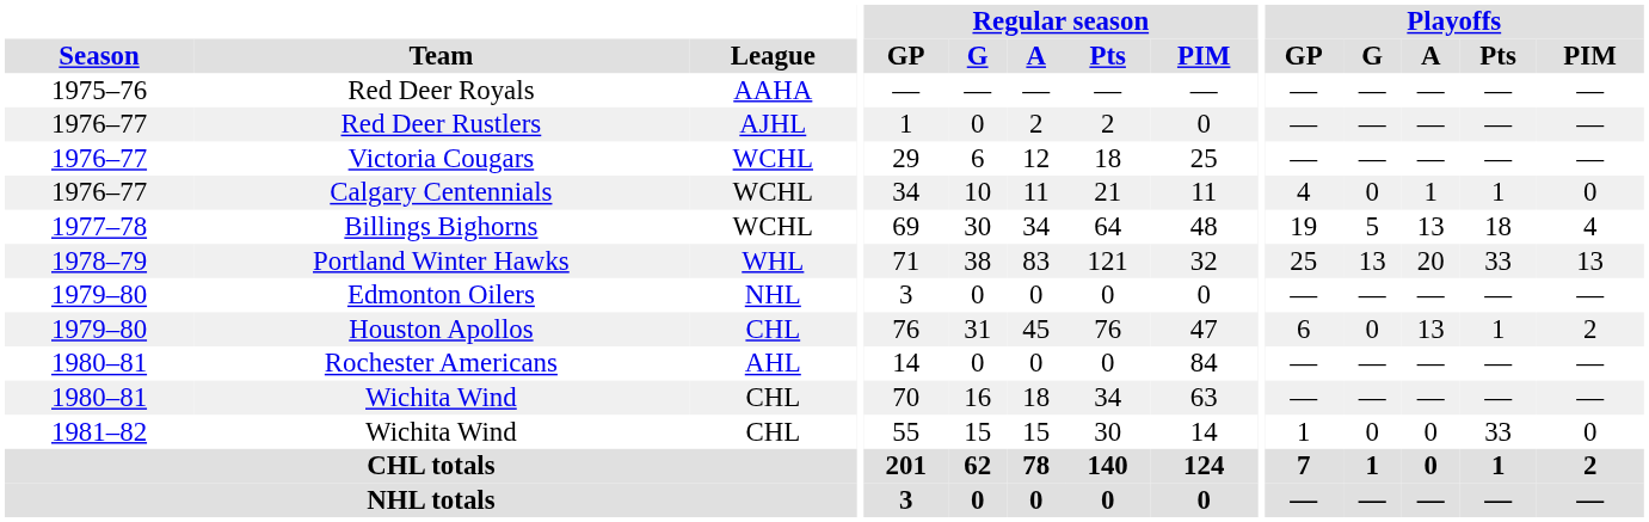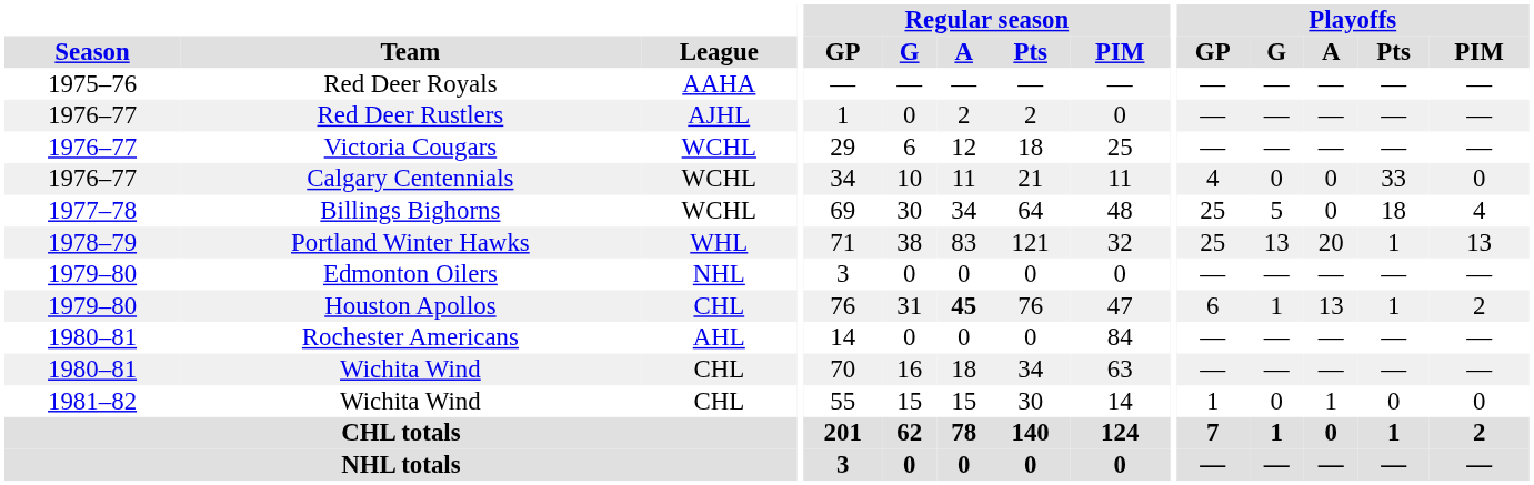Calgary Centennials | Playoffs / A: 1 -> 0
Calgary Centennials | Playoffs / Pts: 1 -> 33
Billings Bighorns | Playoffs / GP: 19 -> 25
Billings Bighorns | Playoffs / A: 13 -> 0
Portland Winter Hawks | Playoffs / Pts: 33 -> 1
Houston Apollos | Regular season / A: normal -> bold
Houston Apollos | Playoffs / G: 0 -> 1
1981–82 / Wichita Wind | Playoffs / A: 0 -> 1
1981–82 / Wichita Wind | Playoffs / Pts: 33 -> 0
